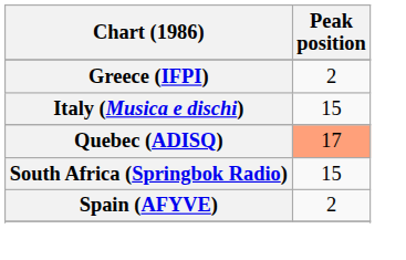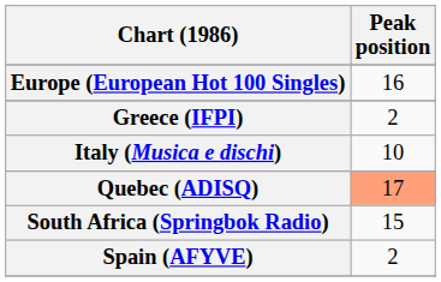+ row: Europe (European Hot 100 Singles) | 16
Italy (Musica e dischi) | Peak position: 15 -> 10
